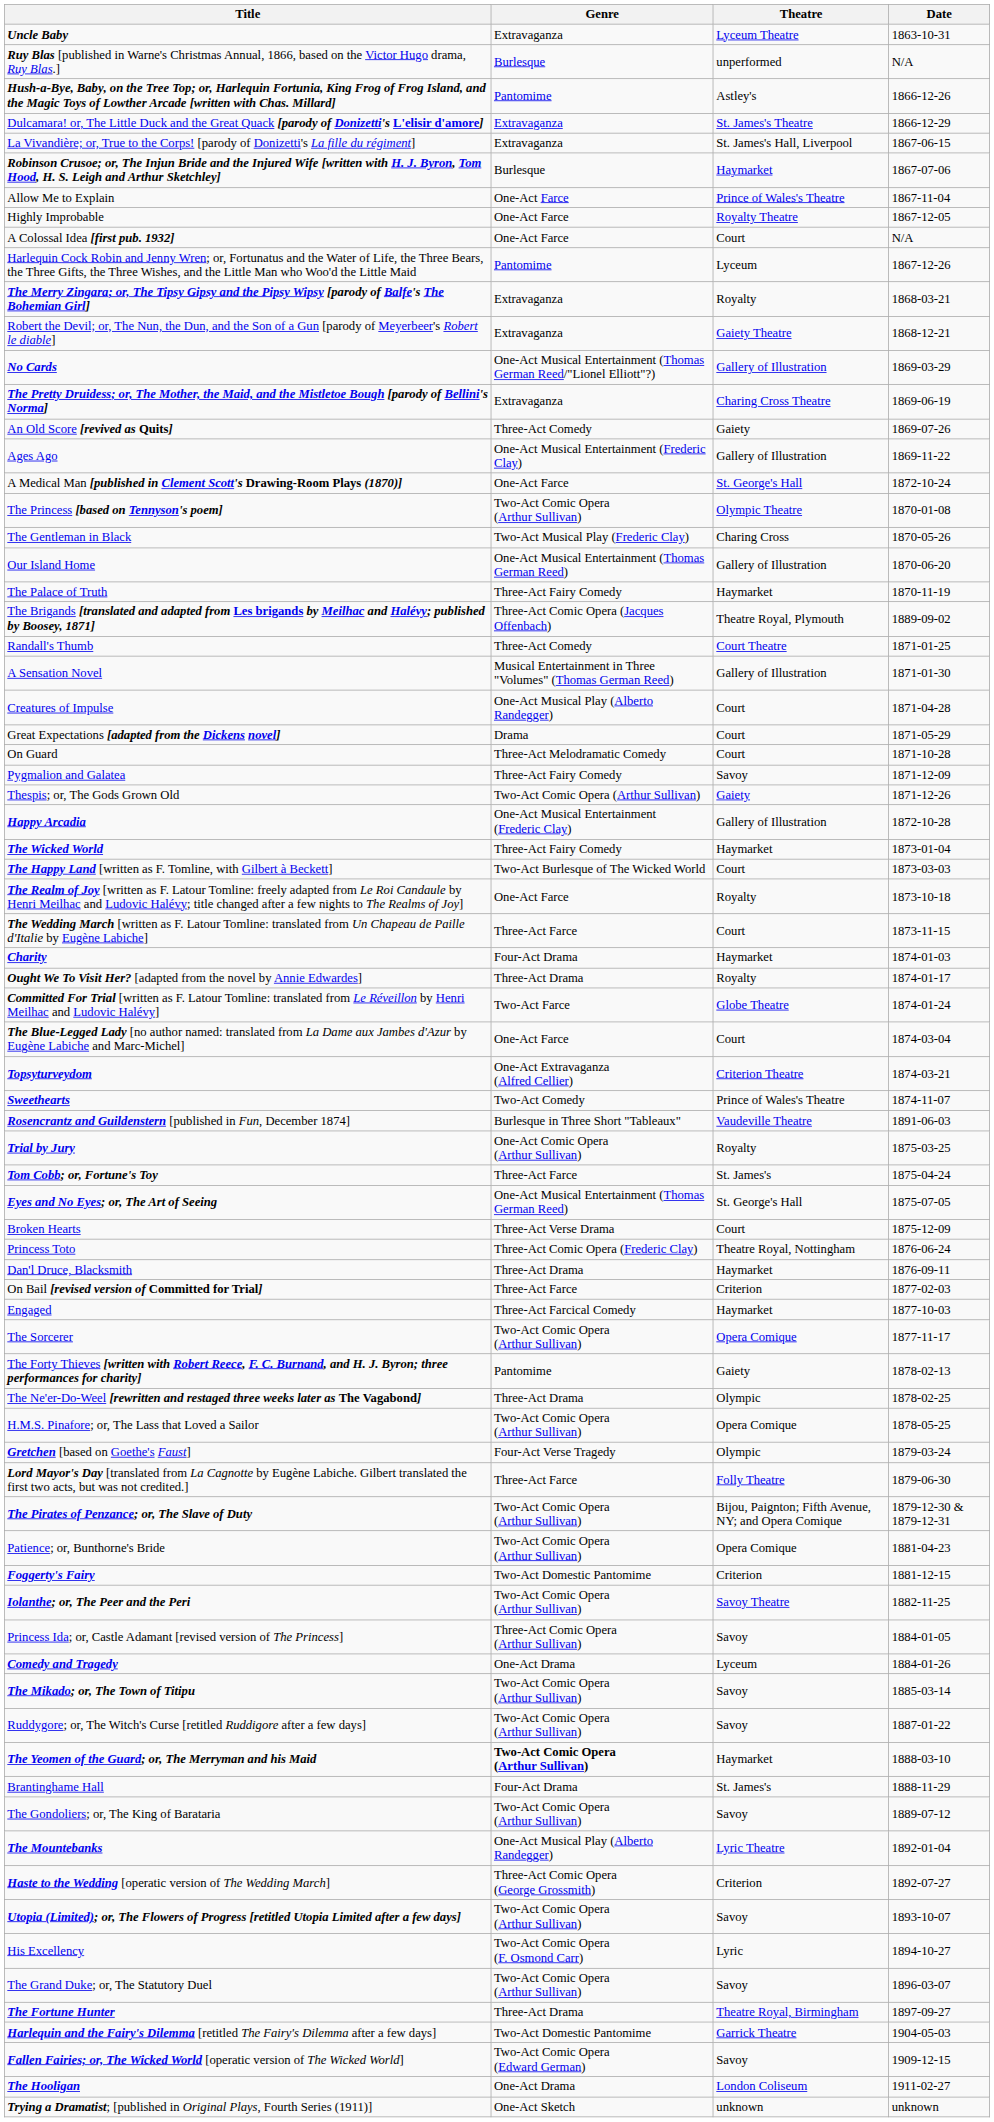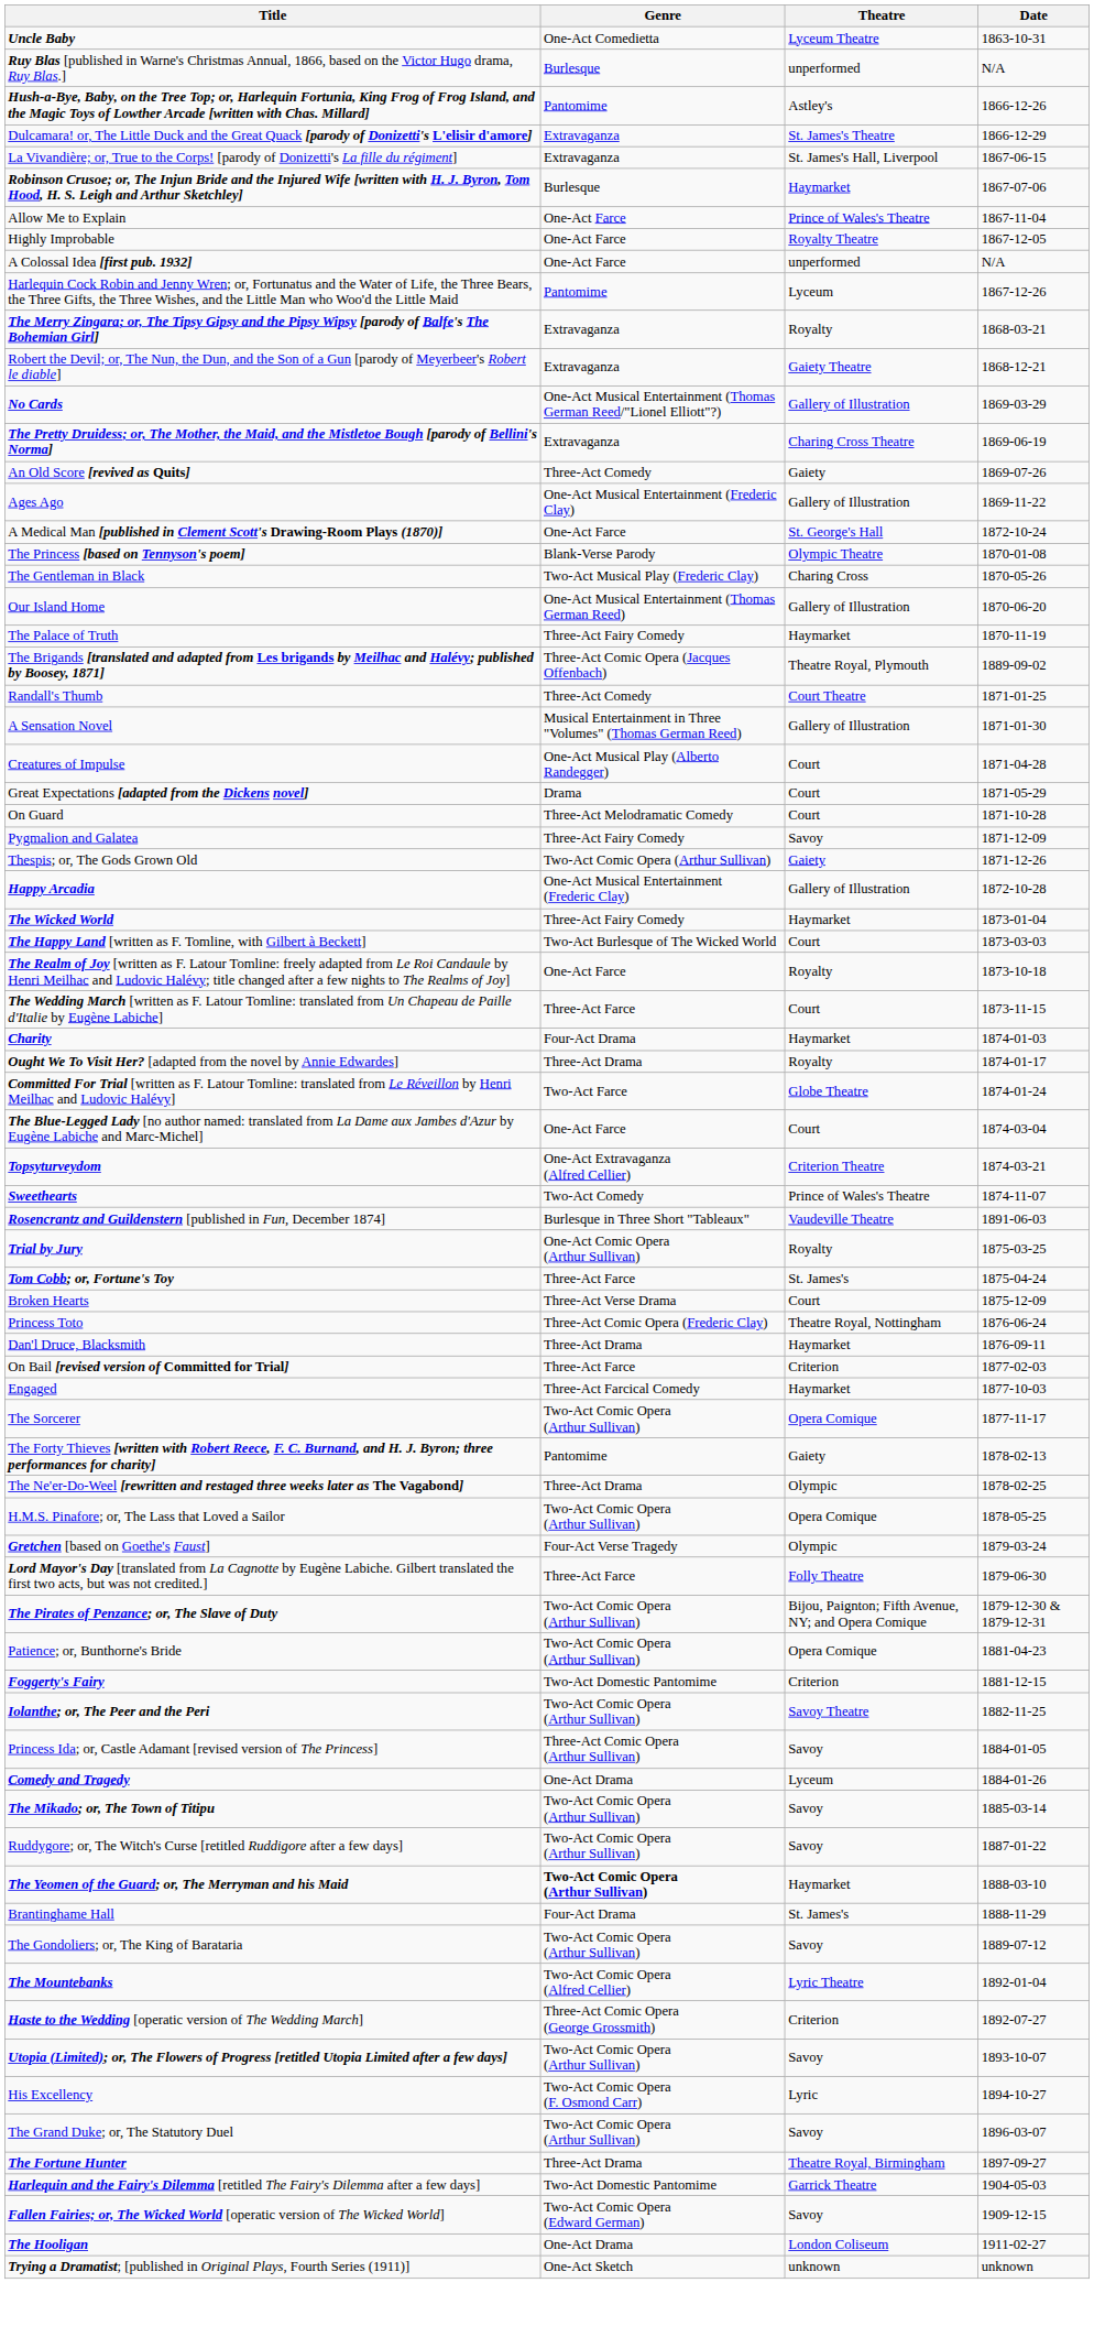Uncle Baby | Genre: Extravaganza -> One-Act Comedietta
A Colossal Idea [first pub. 1932] | Theatre: Court -> unperformed
The Princess [based on Tennyson's poem] | Genre: Two-Act Comic Opera (Arthur Sullivan) -> Blank-Verse Parody
- row: Eyes and No Eyes; or, The Art of Seeing | One-Act Musical Entertainment (Thomas German Reed) | St. George's Hall | 1875-07-05
The Mountebanks | Genre: One-Act Musical Play (Alberto Randegger) -> Two-Act Comic Opera (Alfred Cellier)
